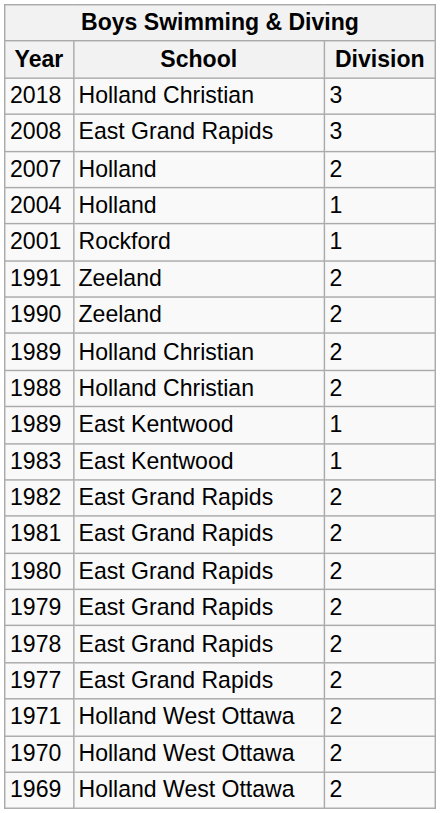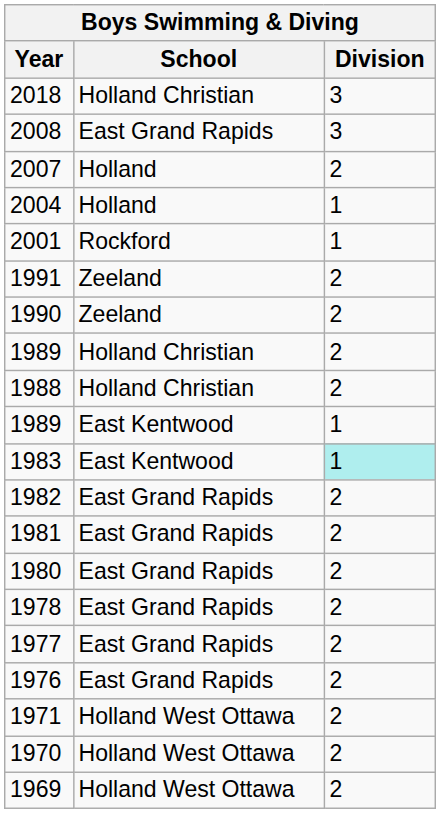1983 | Division: no background -> paleturquoise background
- row: 1979 | East Grand Rapids | 2
+ row: 1976 | East Grand Rapids | 2
